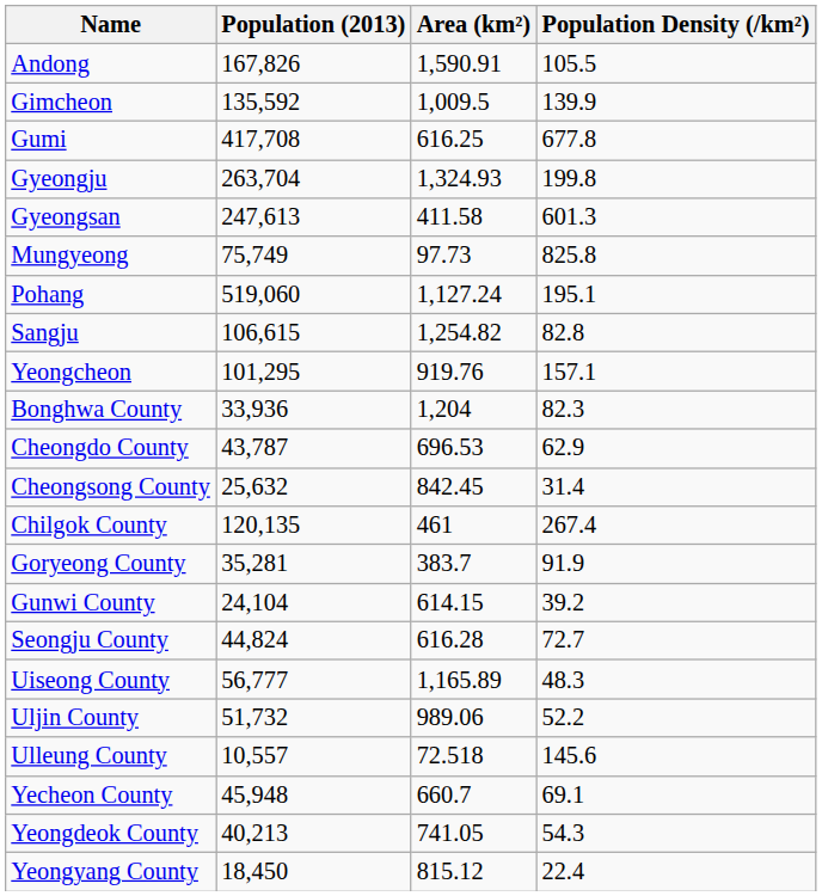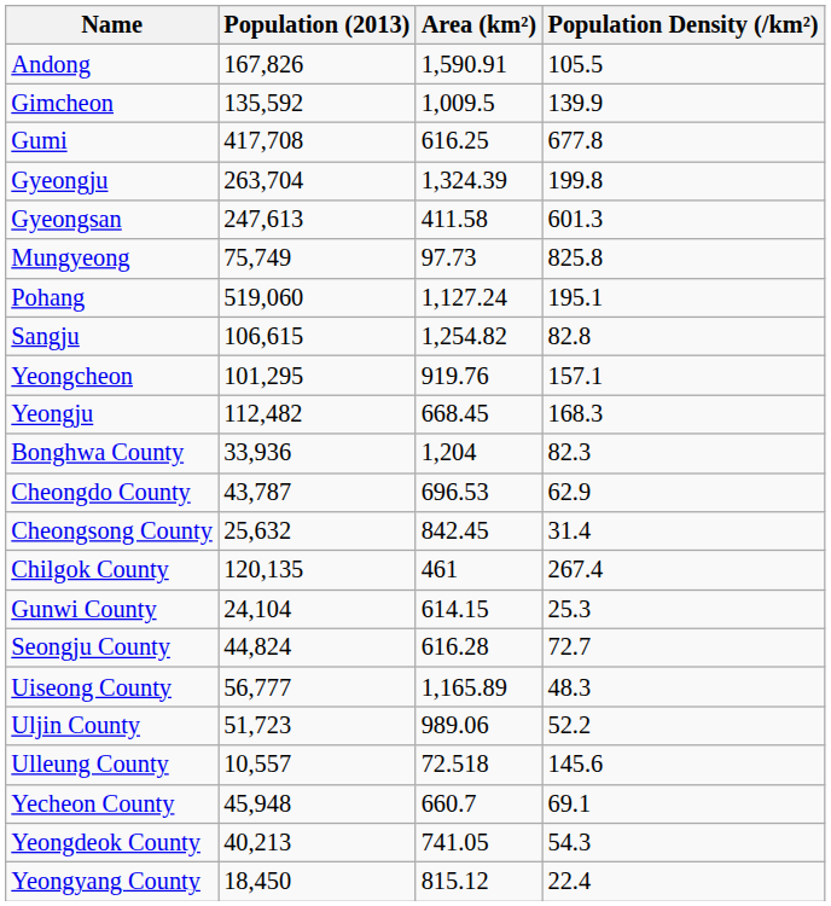Gyeongju | Area (km²): 1,324.93 -> 1,324.39
+ row: Yeongju | 112,482 | 668.45 | 168.3
- row: Goryeong County | 35,281 | 383.7 | 91.9
Gunwi County | Population Density (/km²): 39.2 -> 25.3
Uljin County | Population (2013): 51,732 -> 51,723
